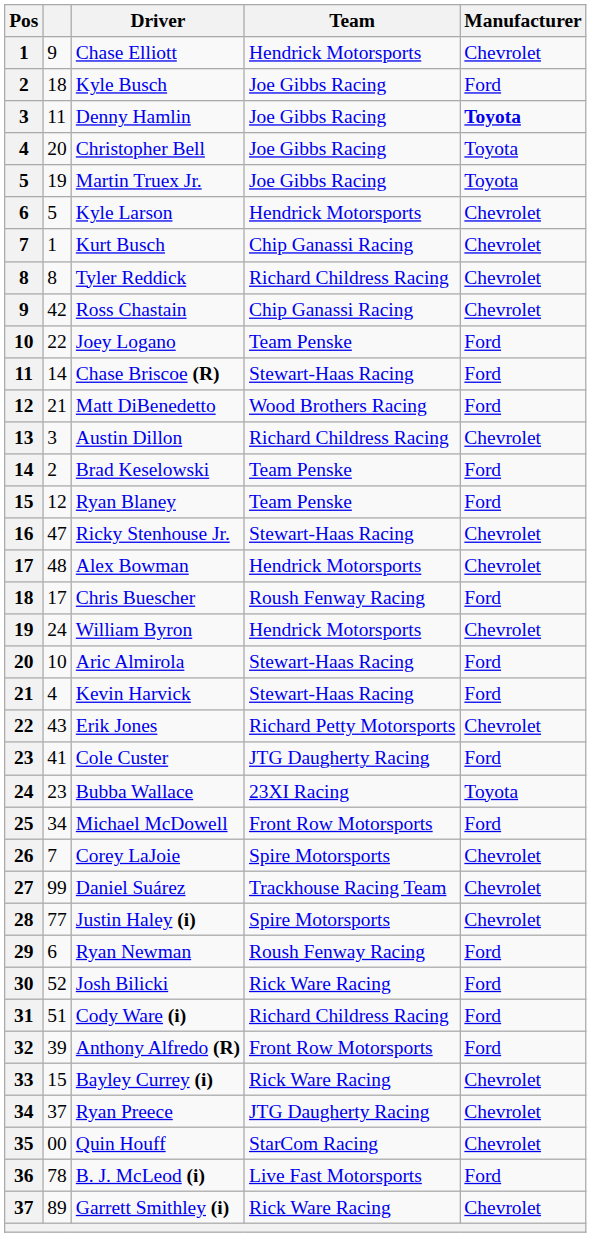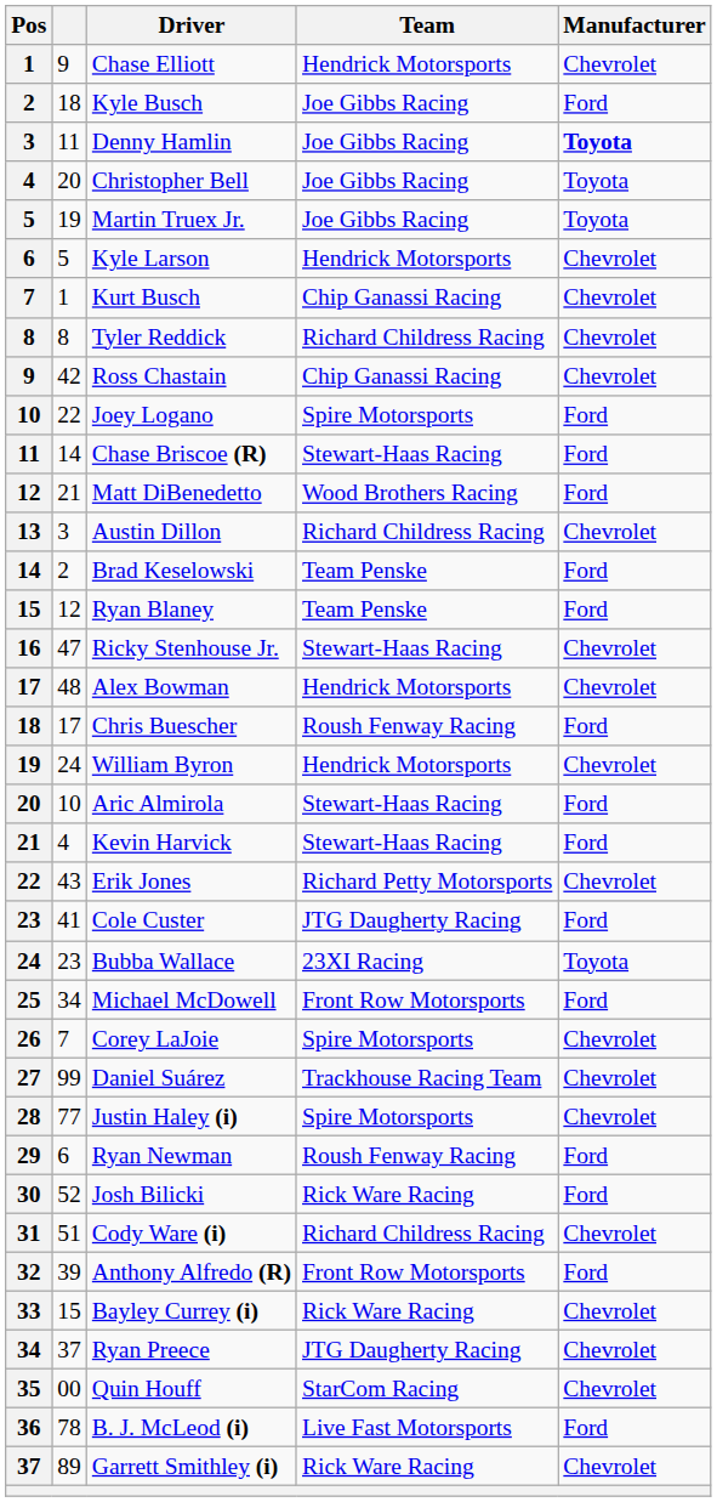Joey Logano | Team: Team Penske -> Spire Motorsports
Cody Ware (i) | Manufacturer: Ford -> Chevrolet
